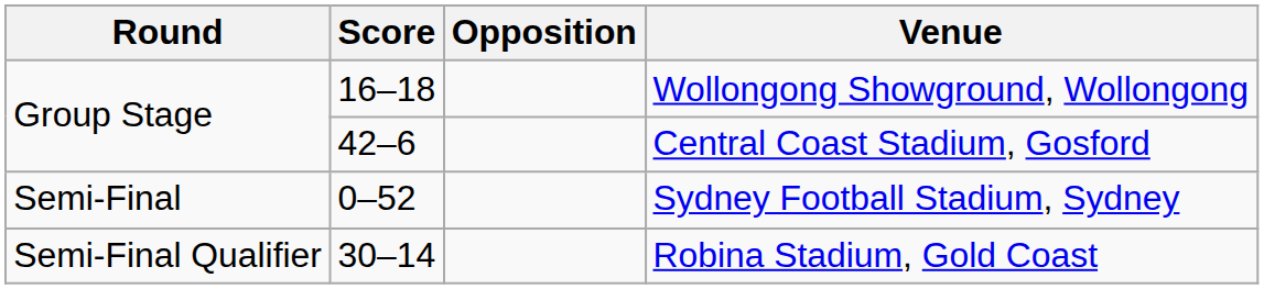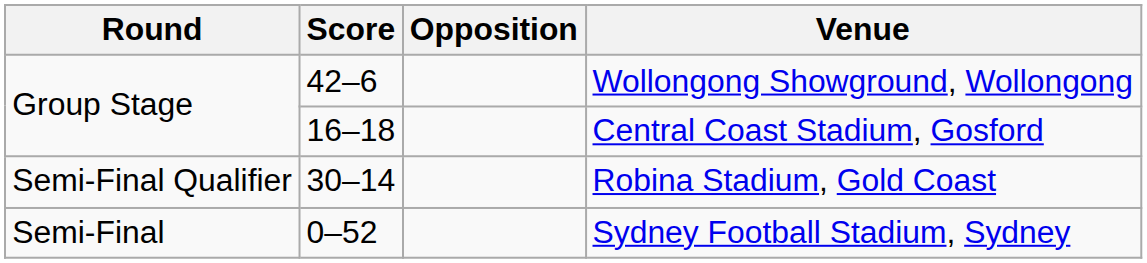Wollongong Showground, Wollongong | Score: 16–18 -> 42–6
Central Coast Stadium, Gosford | Score: 42–6 -> 16–18
rows swapped: Robina Stadium, Gold Coast <-> Sydney Football Stadium, Sydney
